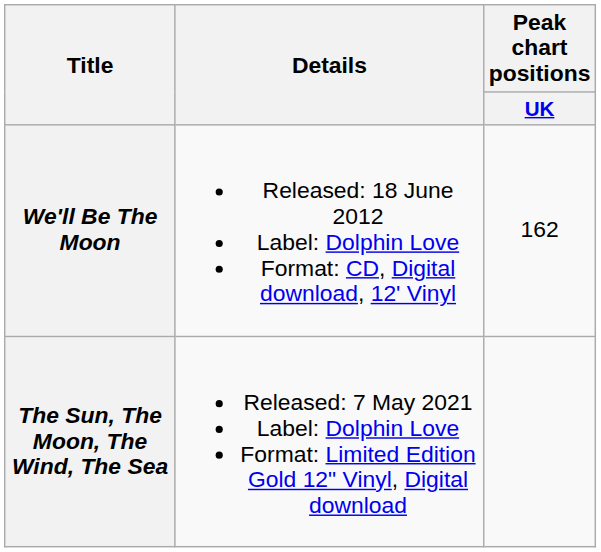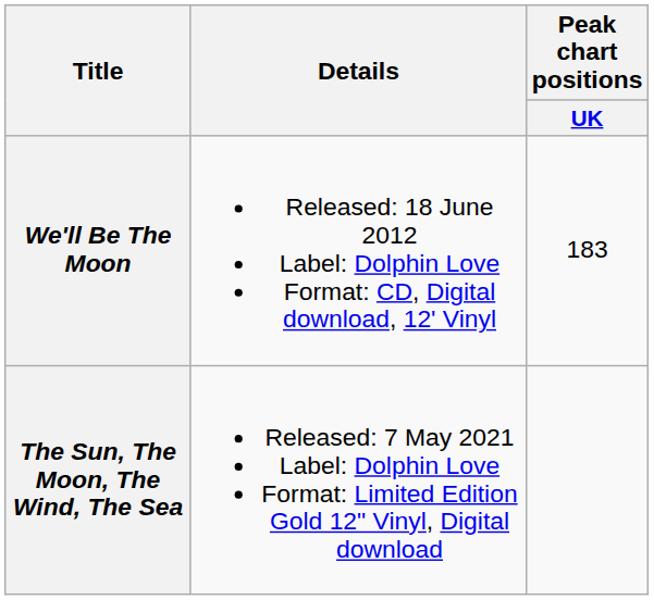We'll Be The Moon | Peak chart positions / UK: 162 -> 183
